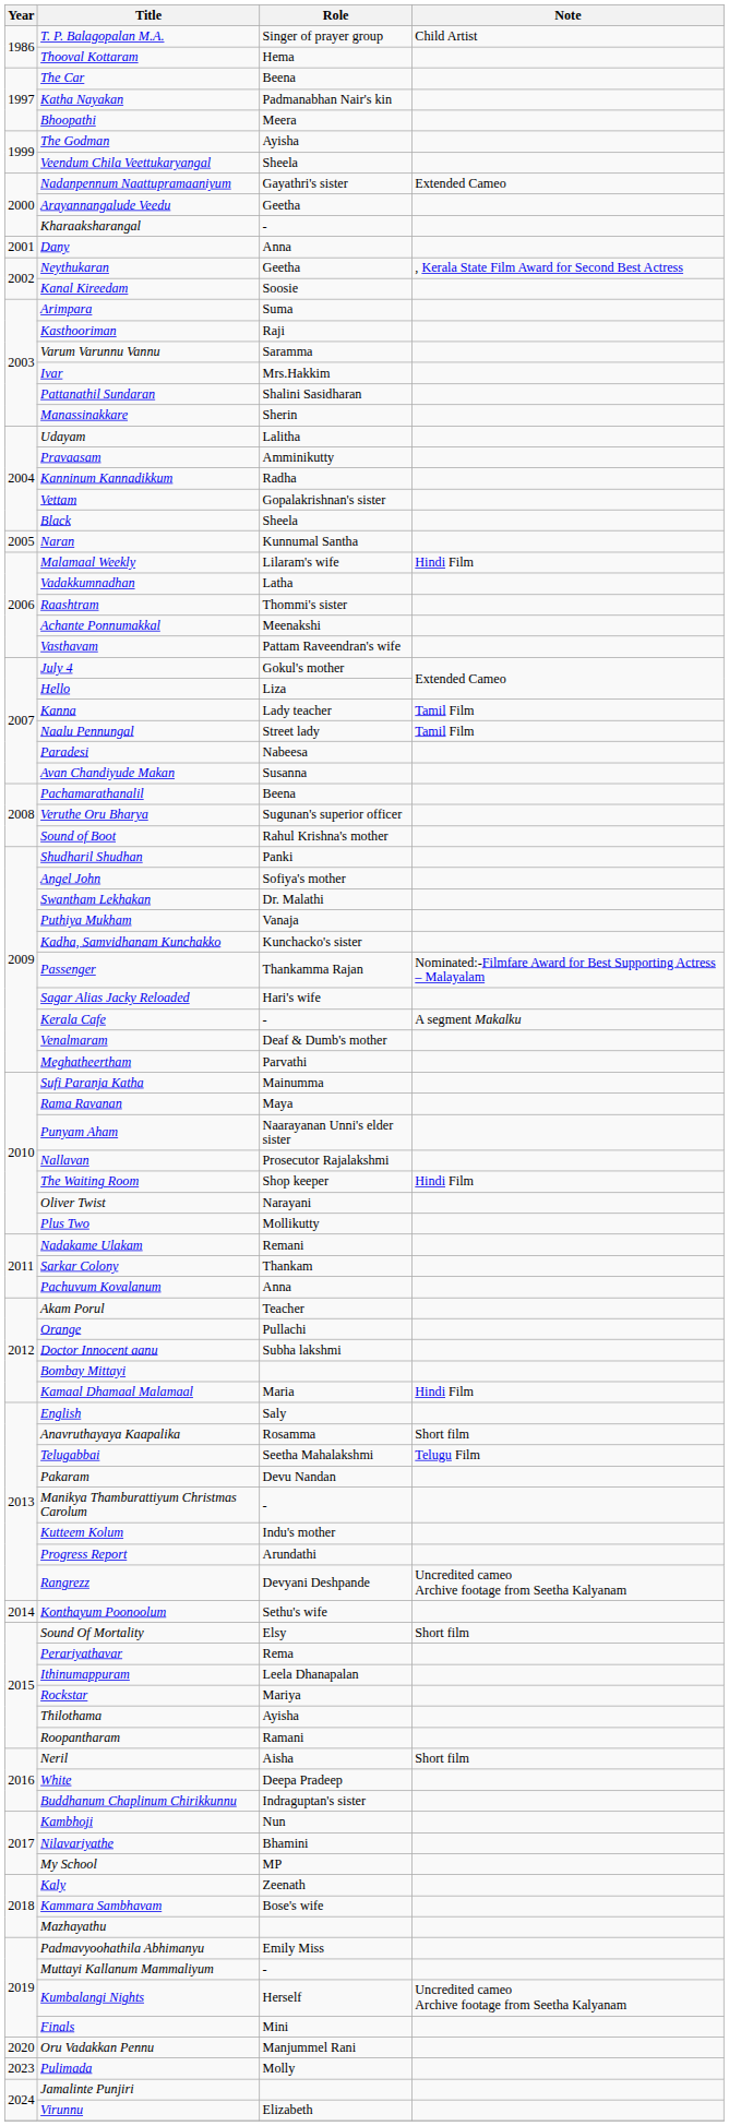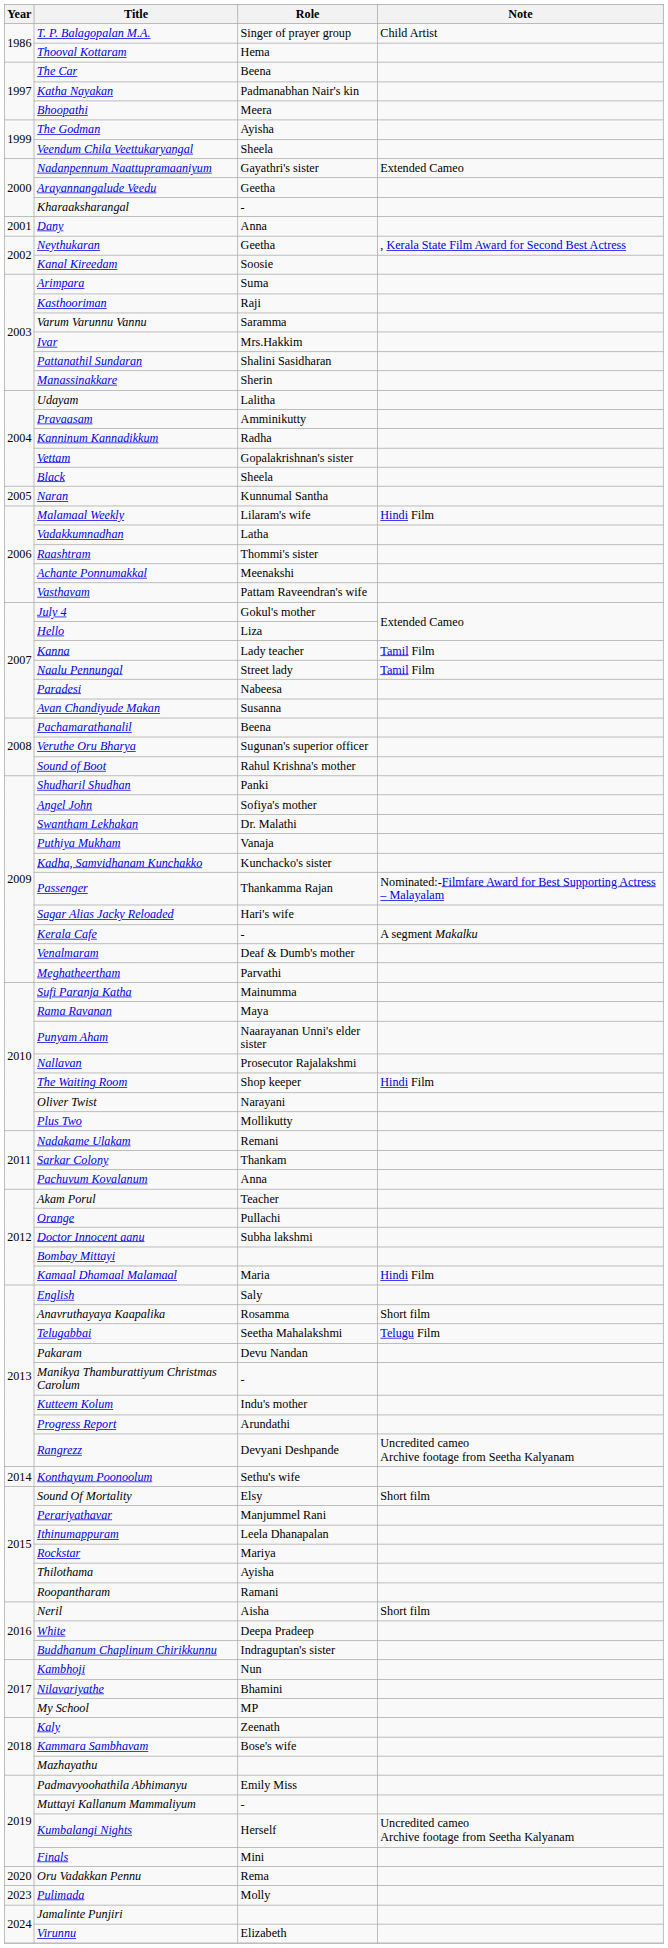Perariyathavar | Role: Rema -> Manjummel Rani
Oru Vadakkan Pennu | Role: Manjummel Rani -> Rema
